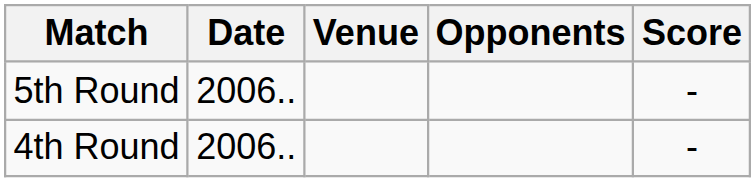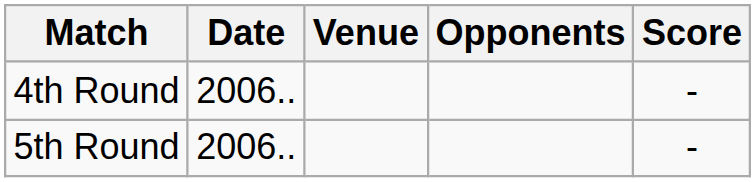rows swapped: 4th Round <-> 5th Round
